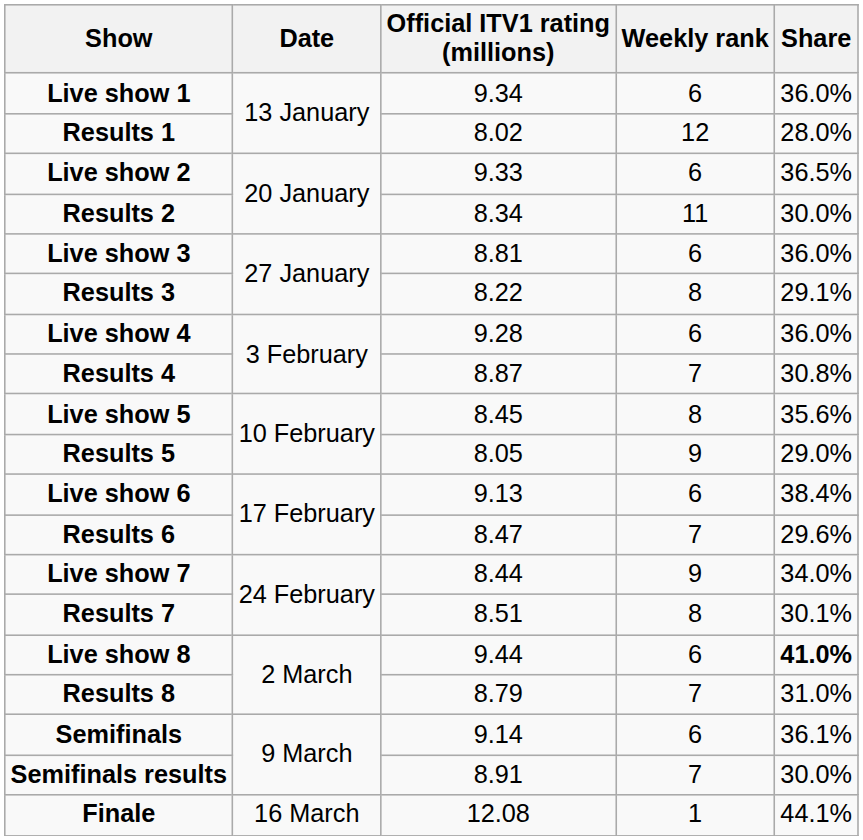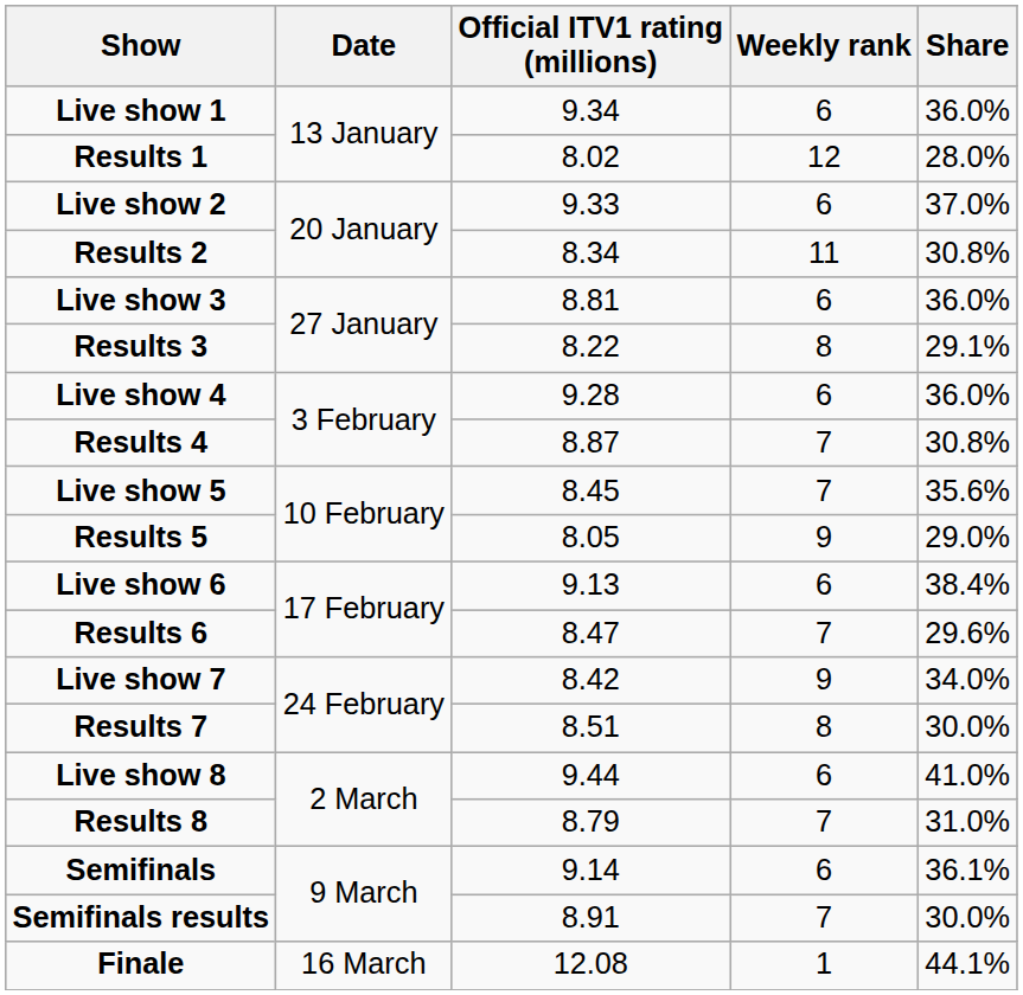Live show 2 | Share: 36.5% -> 37.0%
Results 2 | Share: 30.0% -> 30.8%
Live show 5 | Weekly rank: 8 -> 7
Live show 7 | Official ITV1 rating (millions): 8.44 -> 8.42
Results 7 | Share: 30.1% -> 30.0%
Live show 8 | Share: bold -> normal
